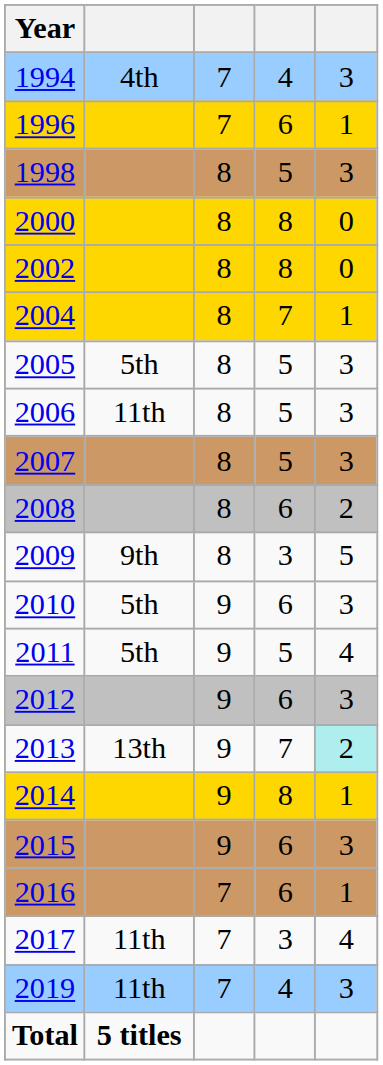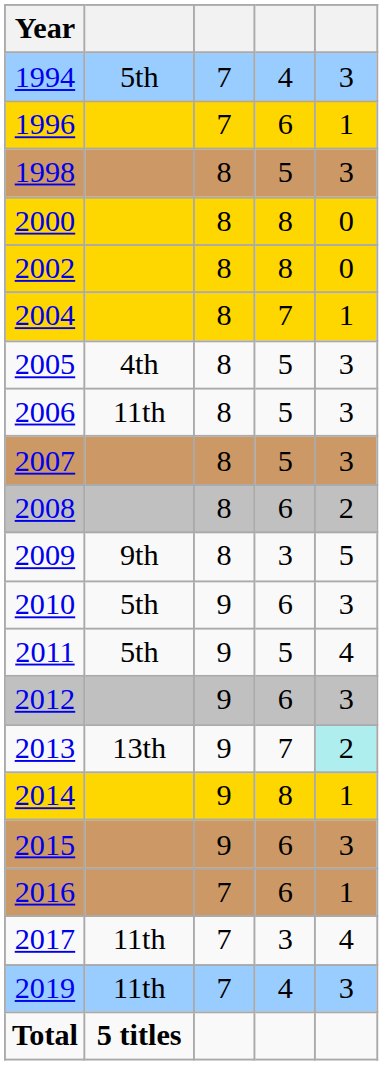1994 | column 2: 4th -> 5th
2005 | column 2: 5th -> 4th
